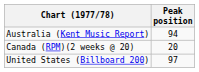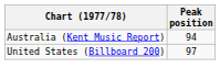- row: Canada (RPM)(2 weeks @ 20) | 20
